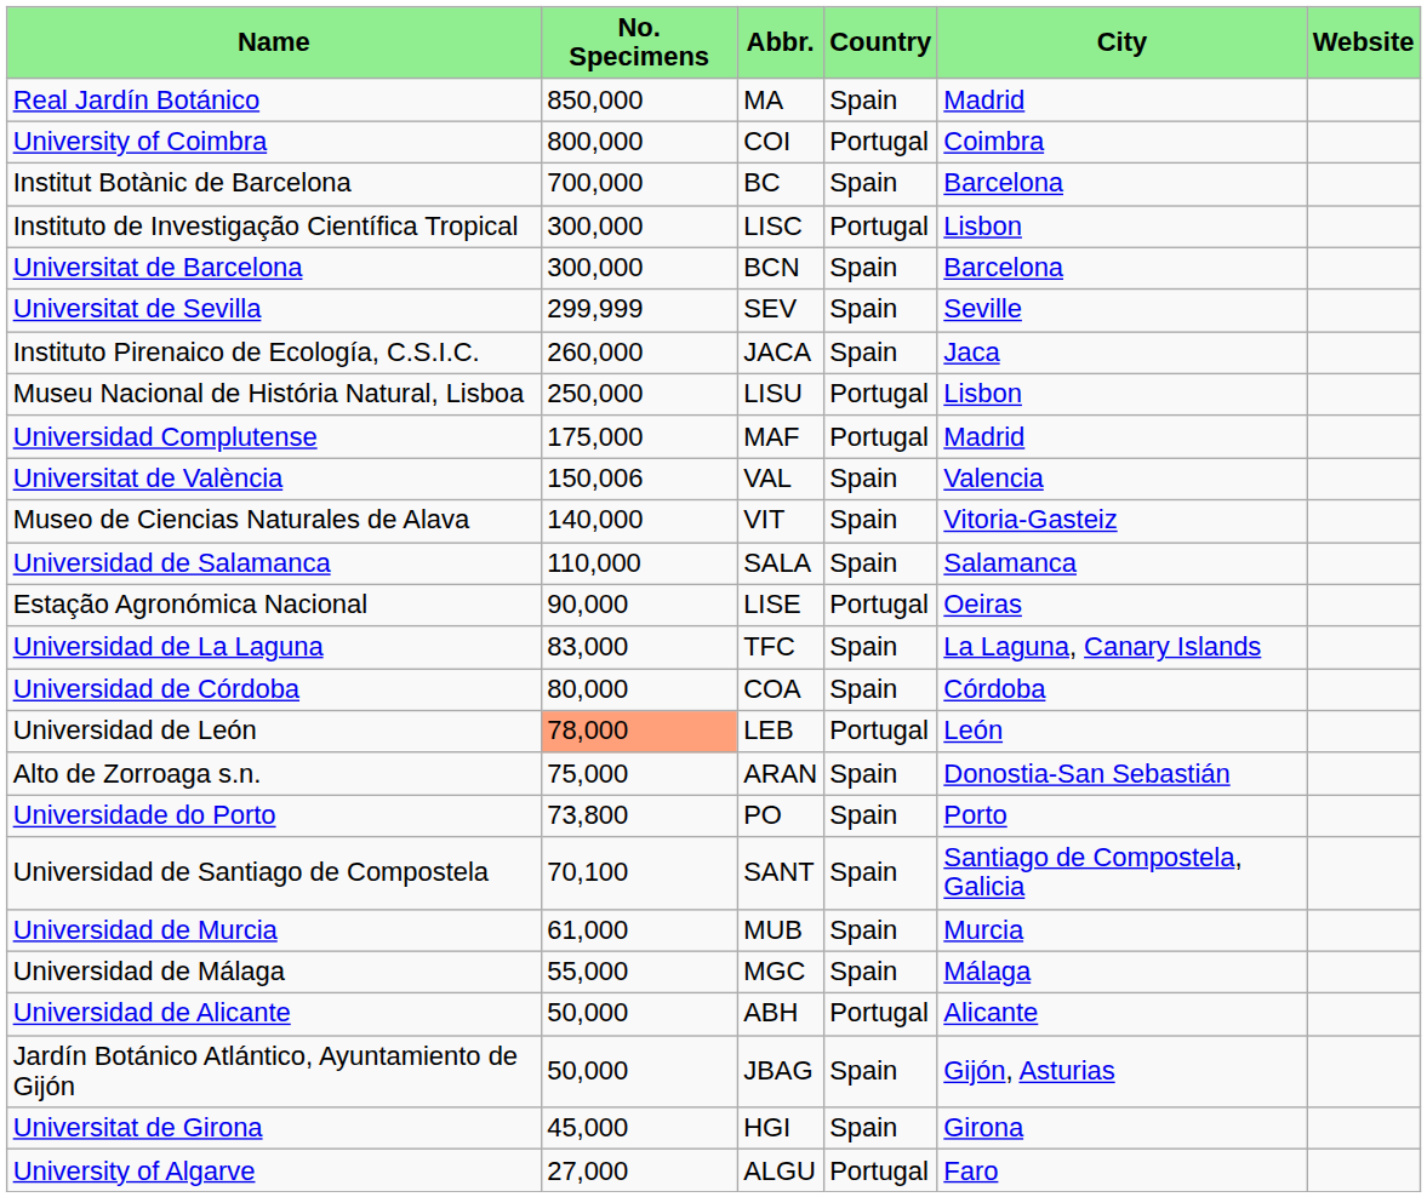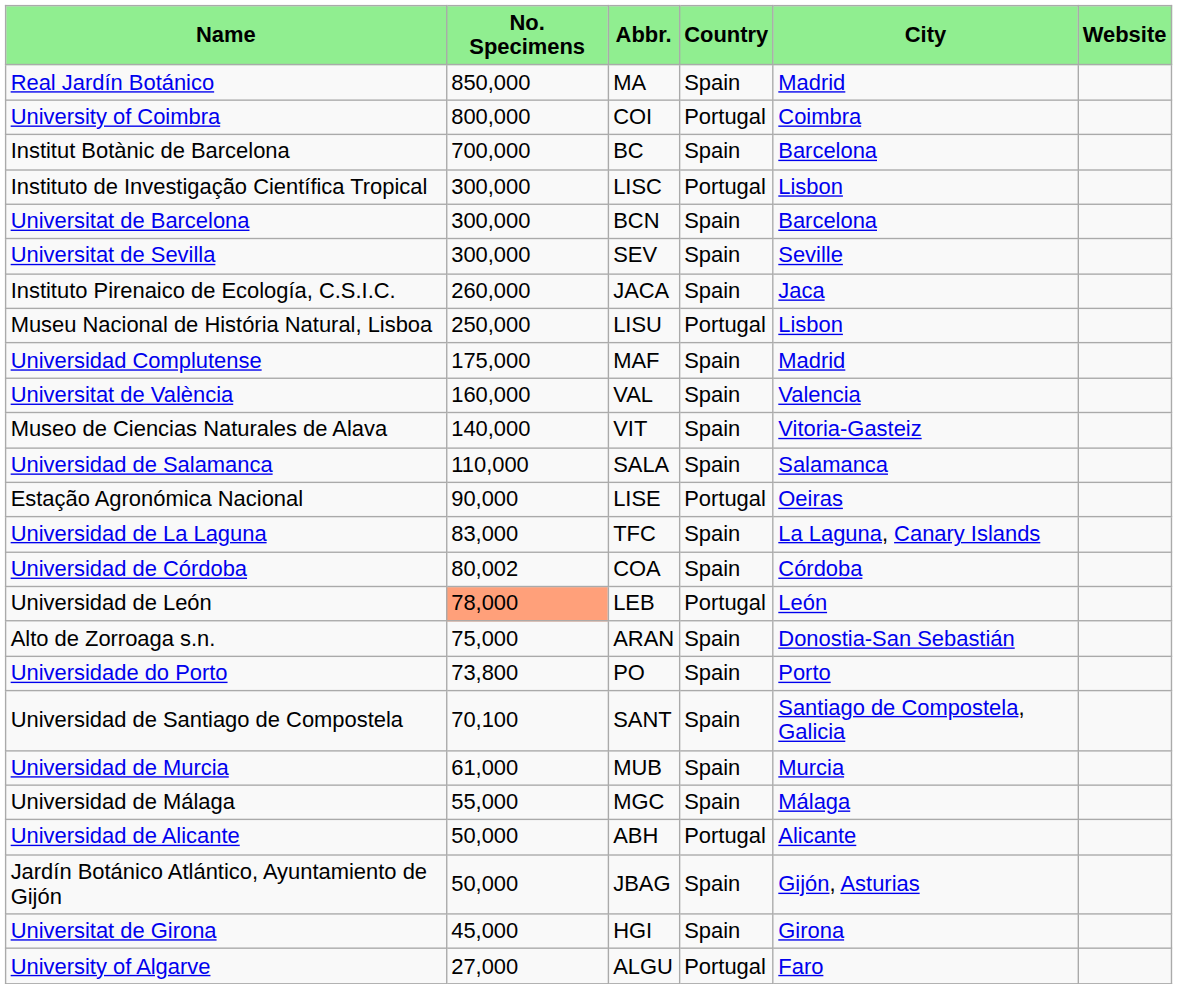Universitat de Sevilla | No. Specimens: 299,999 -> 300,000
Universidad Complutense | Country: Portugal -> Spain
Universitat de València | No. Specimens: 150,006 -> 160,000
Universidad de Córdoba | No. Specimens: 80,000 -> 80,002
